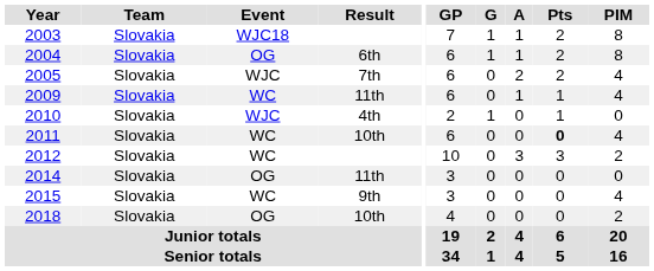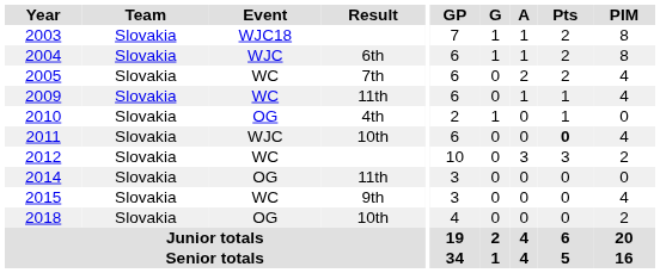2004 | Event: OG -> WJC
2005 | Event: WJC -> WC
2010 | Event: WJC -> OG
2011 | Event: WC -> WJC
